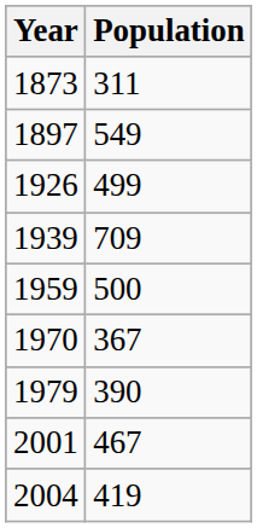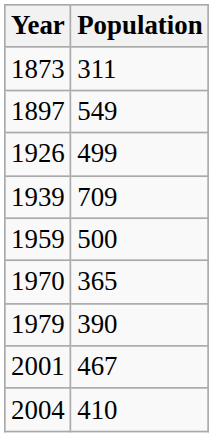1970 | Population: 367 -> 365
2004 | Population: 419 -> 410
